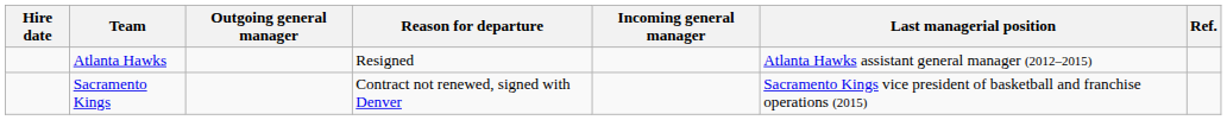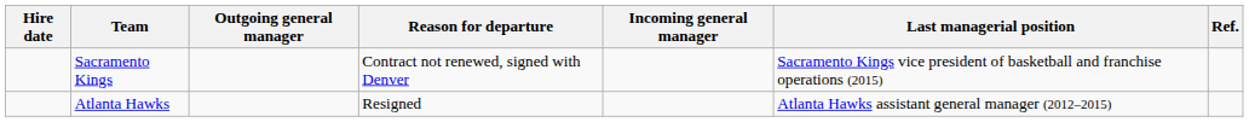rows swapped: Atlanta Hawks <-> Sacramento Kings
